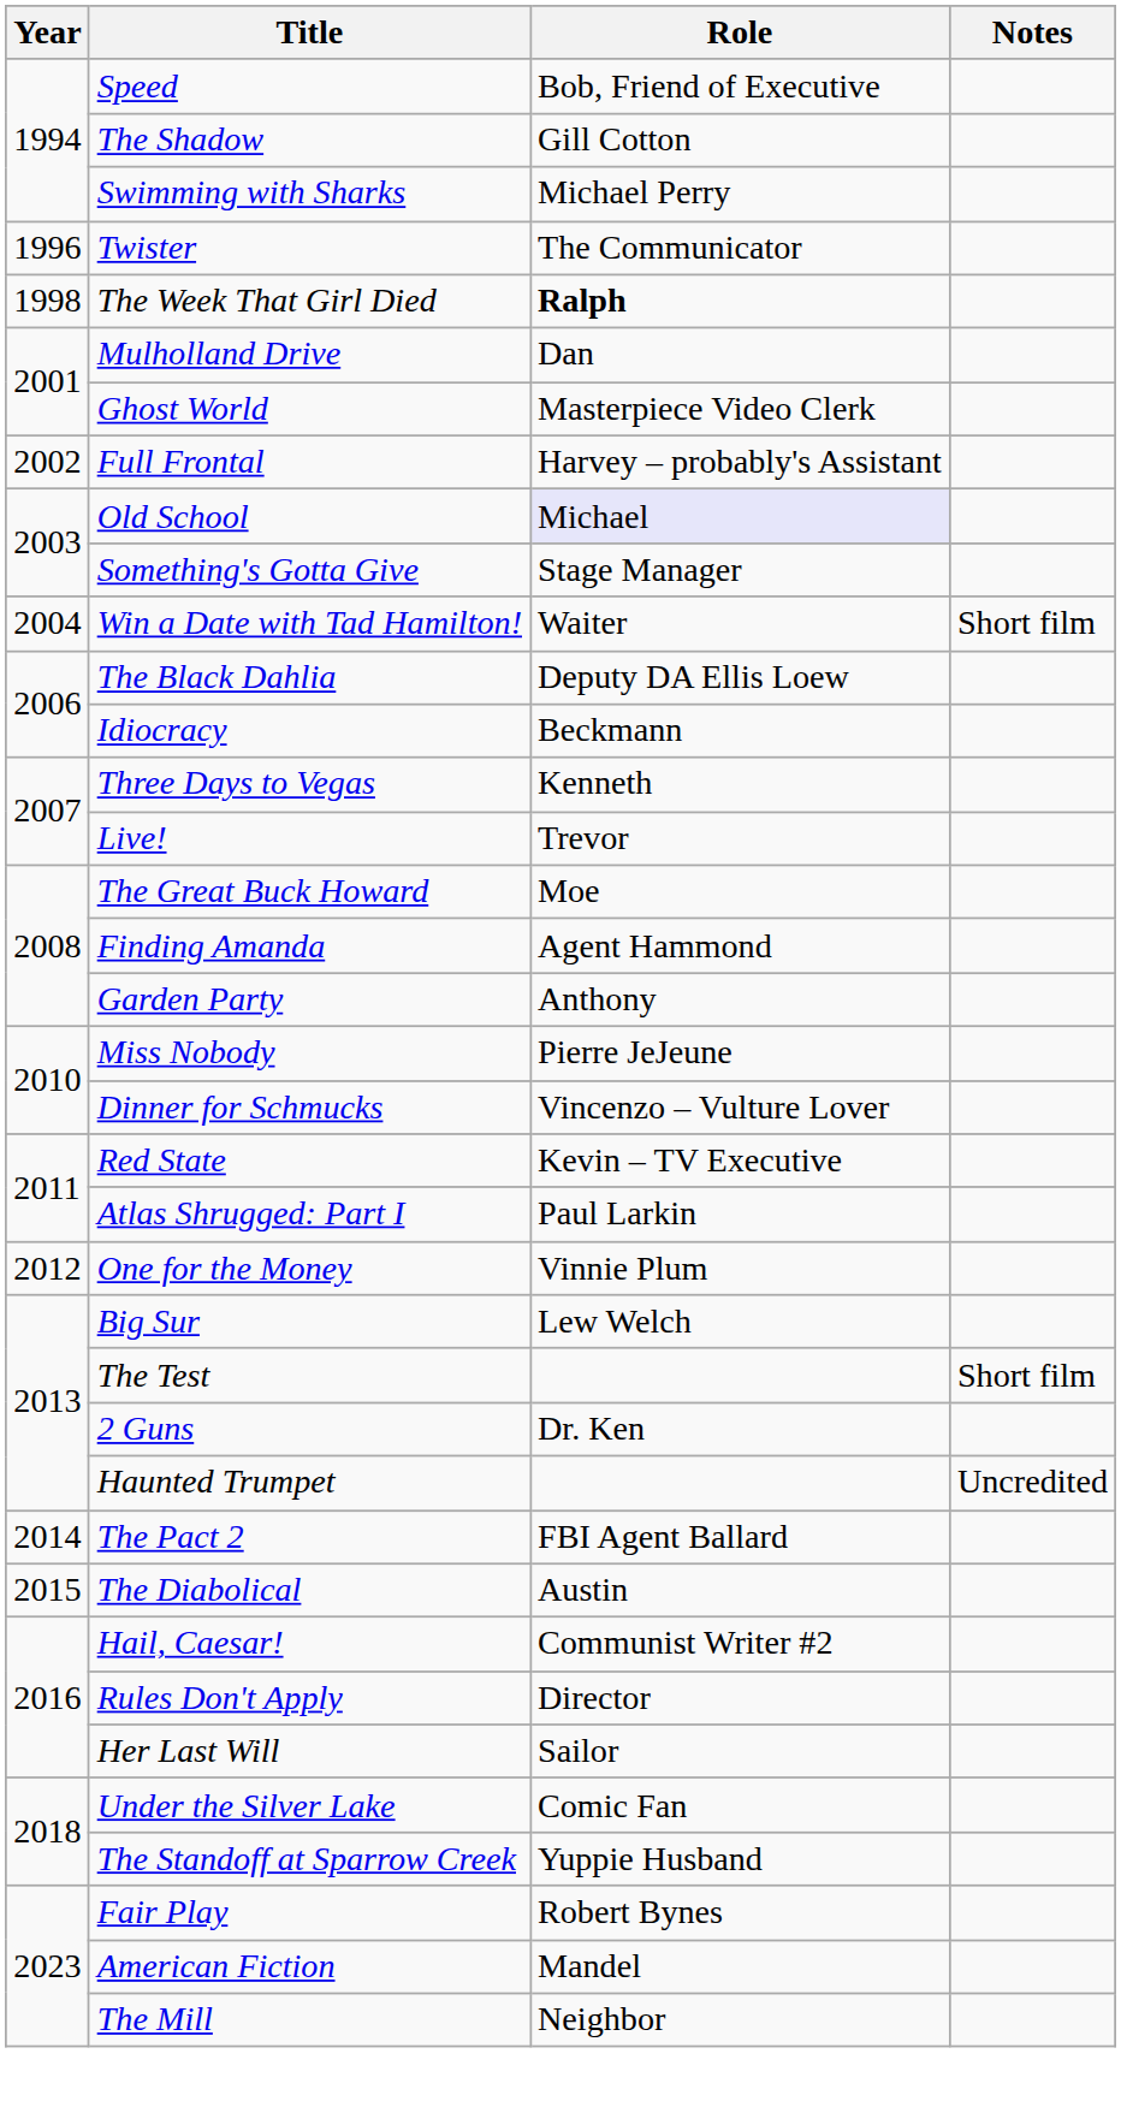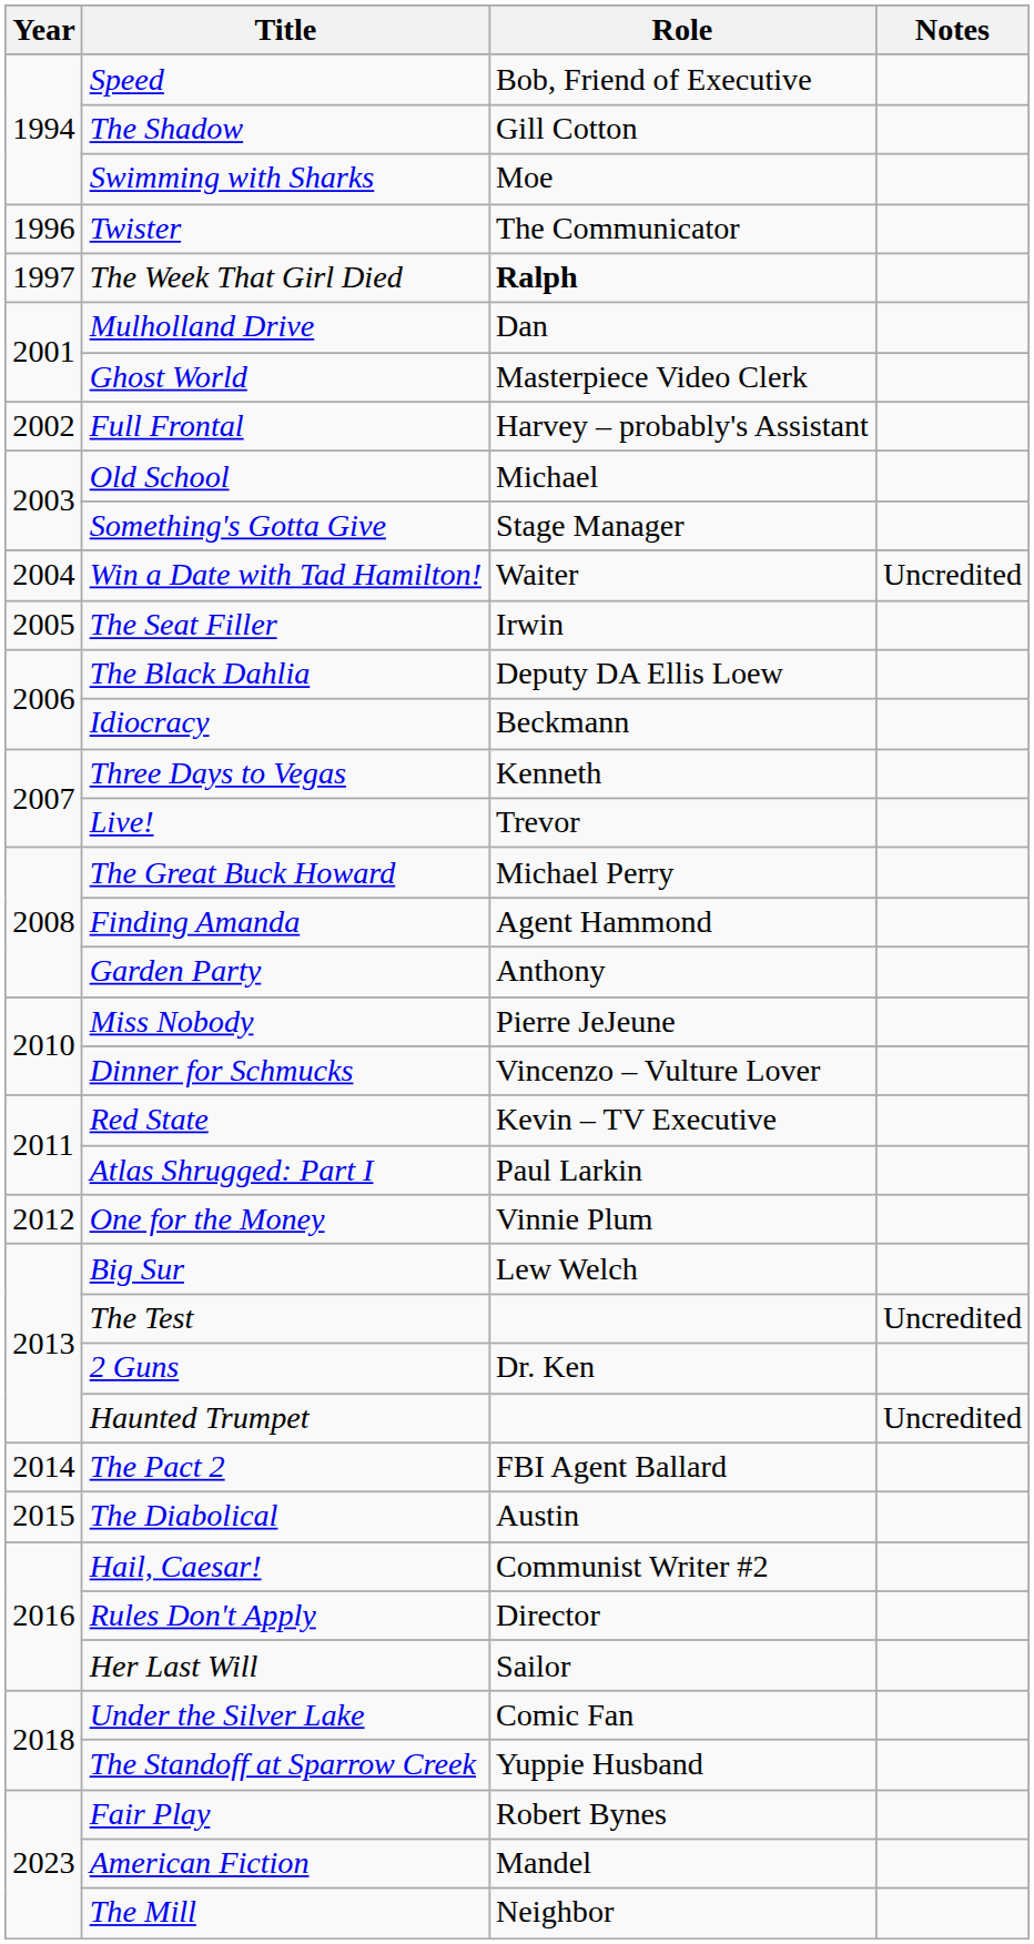Swimming with Sharks | Role: Michael Perry -> Moe
The Week That Girl Died | Year: 1998 -> 1997
Old School | Role: lavender background -> no background
Win a Date with Tad Hamilton! | Notes: Short film -> Uncredited
+ row: 2005 | The Seat Filler | Irwin
The Great Buck Howard | Role: Moe -> Michael Perry
The Test | Notes: Short film -> Uncredited
